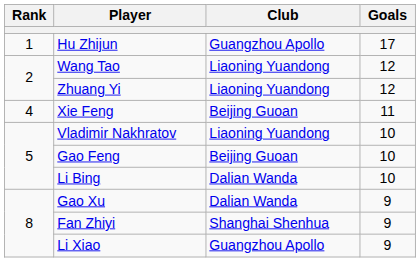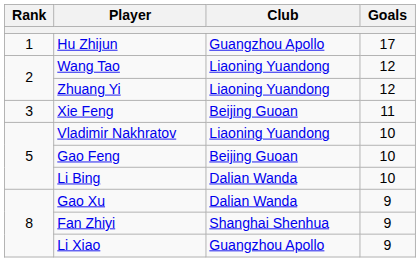Xie Feng | Rank: 4 -> 3
